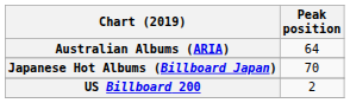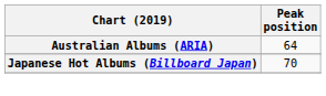- row: US Billboard 200 | 2
